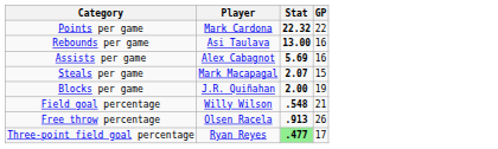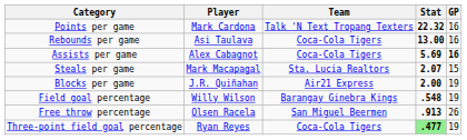+ column: Team | Talk 'N Text Tropang Texters | Coca-Cola Tigers | Coca-Cola Tigers | Sta. Lucia Realtors | Air21 Express | Barangay Ginebra Kings | San Miguel Beermen | Coca-Cola Tigers
Points per game | GP: 22 -> 16
Assists per game | GP: normal -> bold
Field goal percentage | GP: 21 -> 19
Three-point field goal percentage | GP: 17 -> 19
